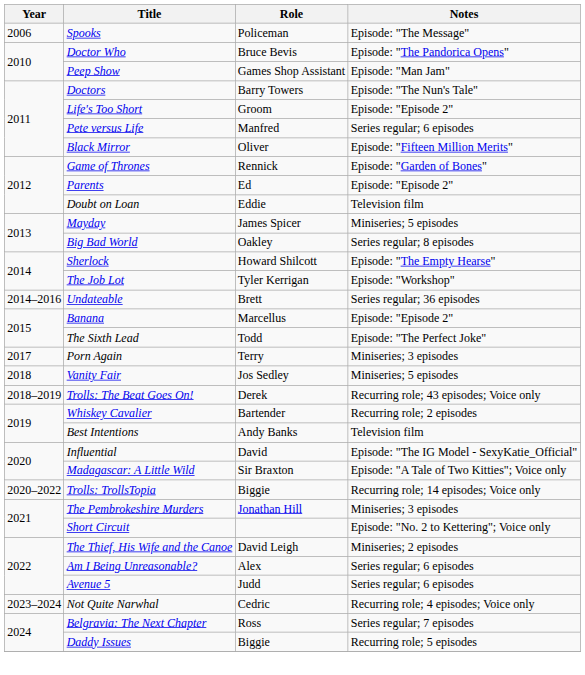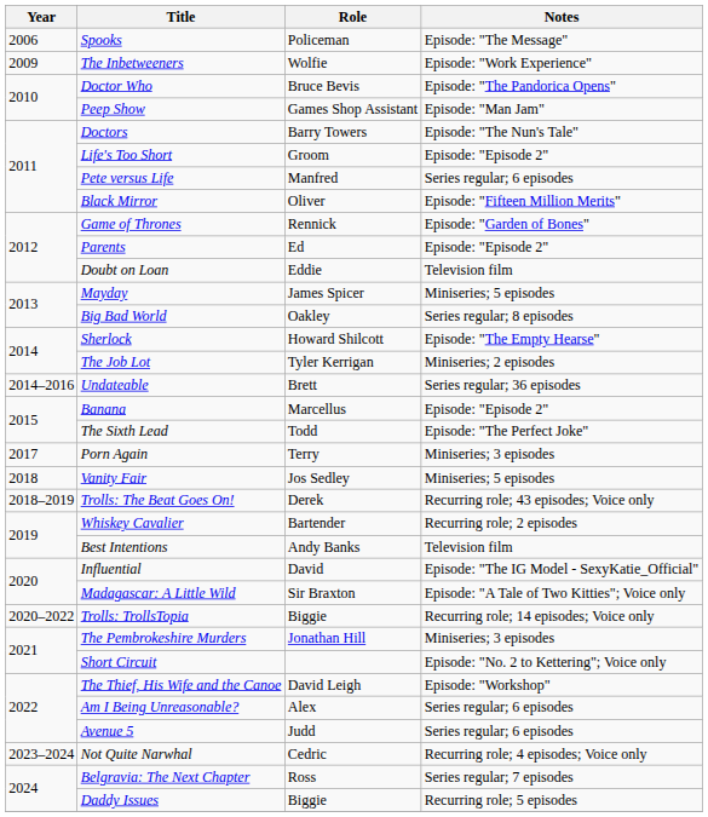+ row: 2009 | The Inbetweeners | Wolfie | Episode: "Work Experience"
The Job Lot | Notes: Episode: "Workshop" -> Miniseries; 2 episodes
The Thief, His Wife and the Canoe | Notes: Miniseries; 2 episodes -> Episode: "Workshop"
